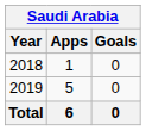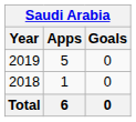rows swapped: 2018 <-> 2019
